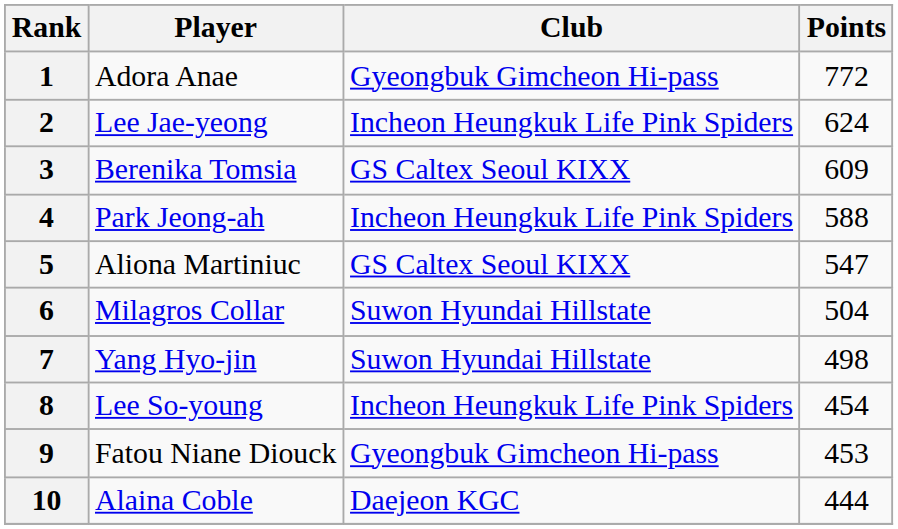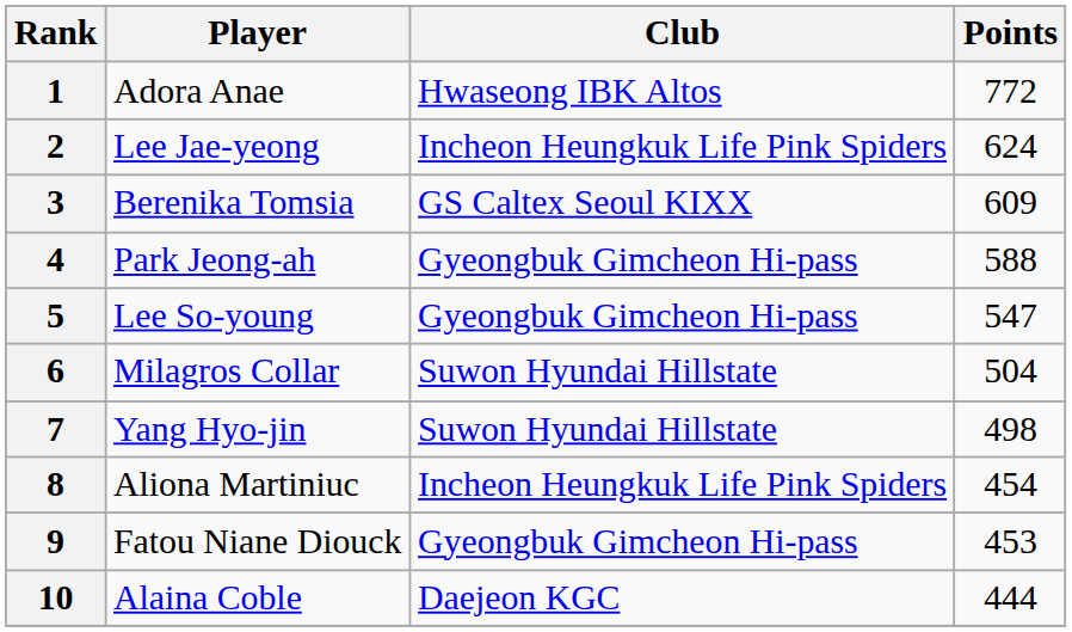1 | Club: Gyeongbuk Gimcheon Hi-pass -> Hwaseong IBK Altos
4 | Club: Incheon Heungkuk Life Pink Spiders -> Gyeongbuk Gimcheon Hi-pass
5 | Player: Aliona Martiniuc -> Lee So-young
5 | Club: GS Caltex Seoul KIXX -> Gyeongbuk Gimcheon Hi-pass
8 | Player: Lee So-young -> Aliona Martiniuc
